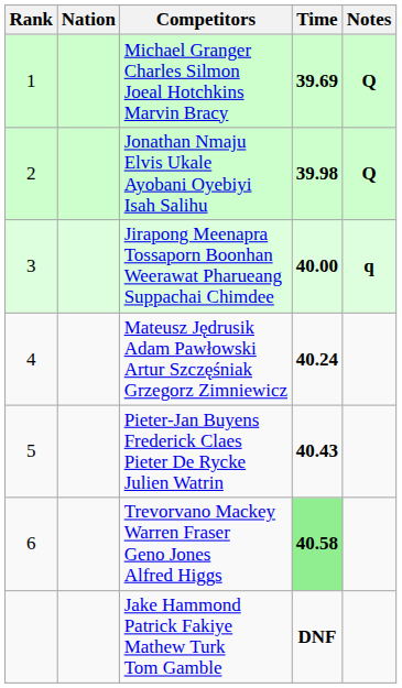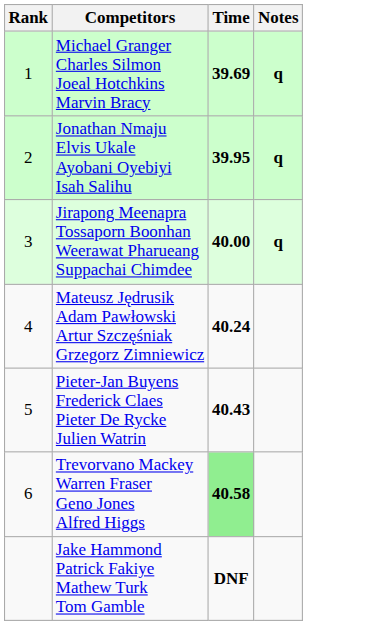- column: Nation
Michael Granger Charles Silmon Joeal Hotchkins Marvin Bracy | Notes: Q -> q
Jonathan Nmaju Elvis Ukale Ayobani Oyebiyi Isah Salihu | Time: 39.98 -> 39.95
Jonathan Nmaju Elvis Ukale Ayobani Oyebiyi Isah Salihu | Notes: Q -> q
